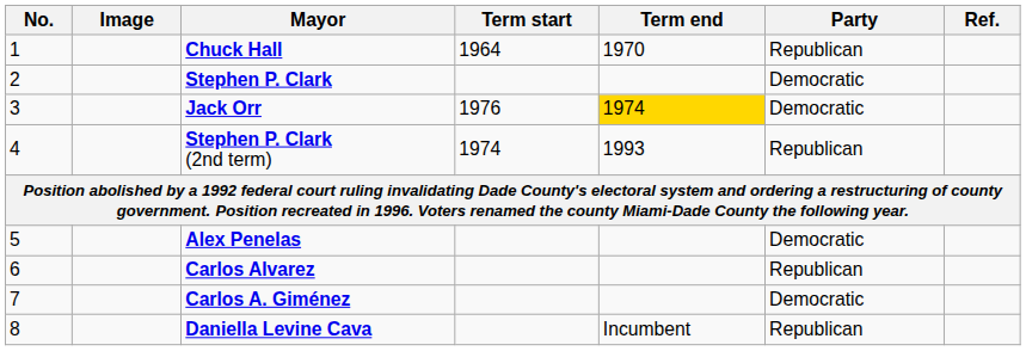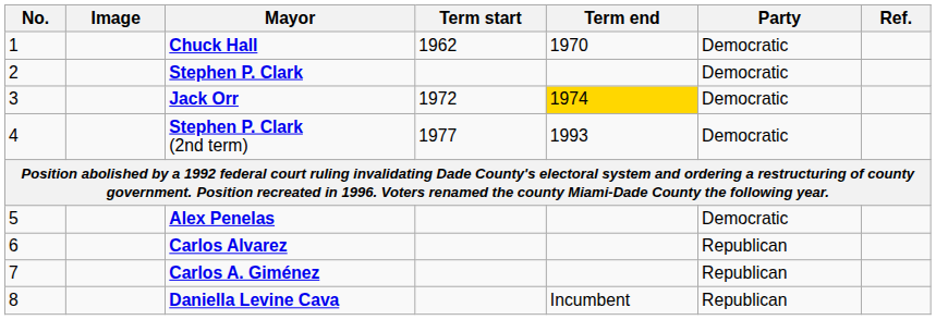Chuck Hall | Term start: 1964 -> 1962
Chuck Hall | Party: Republican -> Democratic
Jack Orr | Term start: 1976 -> 1972
Stephen P. Clark (2nd term) | Term start: 1974 -> 1977
Stephen P. Clark (2nd term) | Party: Republican -> Democratic
Carlos A. Giménez | Party: Democratic -> Republican
